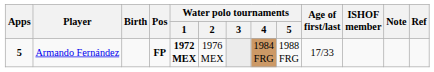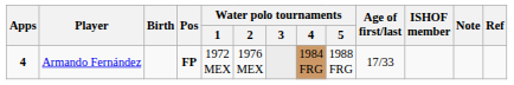Armando Fernández | Apps: 5 -> 4
Armando Fernández | Water polo tournaments / 1: bold -> normal
